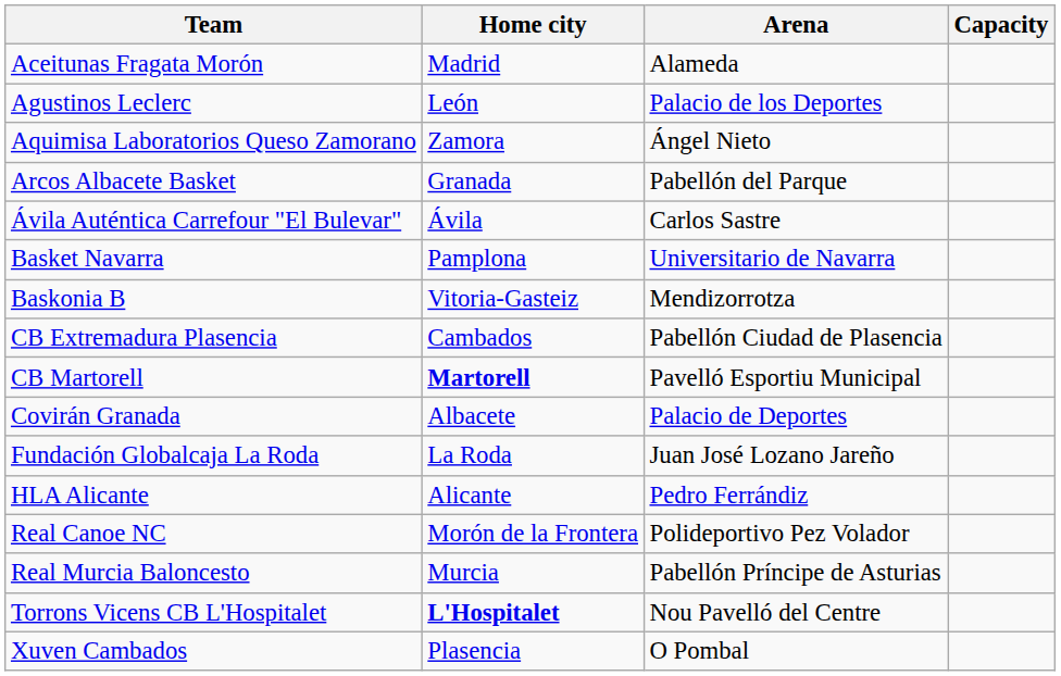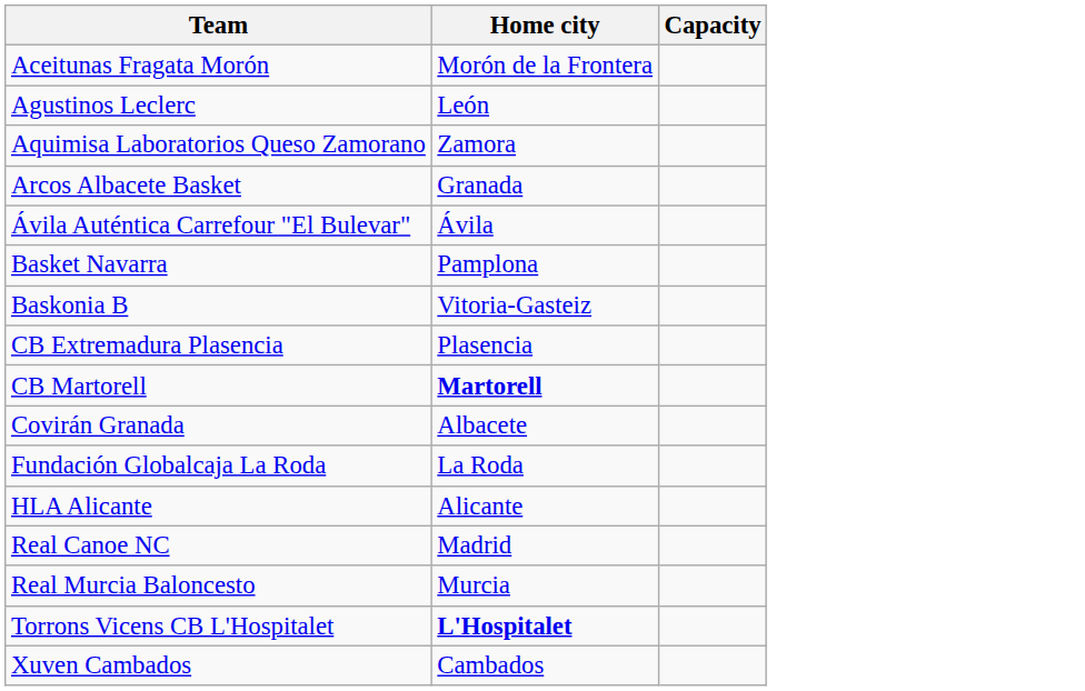- column: Arena | Alameda | Palacio de los Deportes | Ángel Nieto | Pabellón del Parque | Carlos Sastre | Universitario de Navarra | Mendizorrotza | Pabellón Ciudad de Plasencia | Pavelló Esportiu Municipal | Palacio de Deportes | Juan José Lozano Jareño | Pedro Ferrándiz | Polideportivo Pez Volador | Pabellón Príncipe de Asturias | Nou Pavelló del Centre | O Pombal
Aceitunas Fragata Morón | Home city: Madrid -> Morón de la Frontera
CB Extremadura Plasencia | Home city: Cambados -> Plasencia
Real Canoe NC | Home city: Morón de la Frontera -> Madrid
Xuven Cambados | Home city: Plasencia -> Cambados
